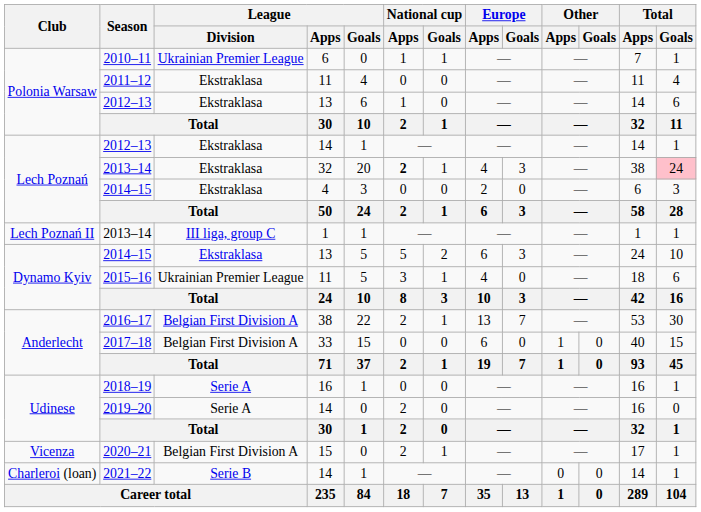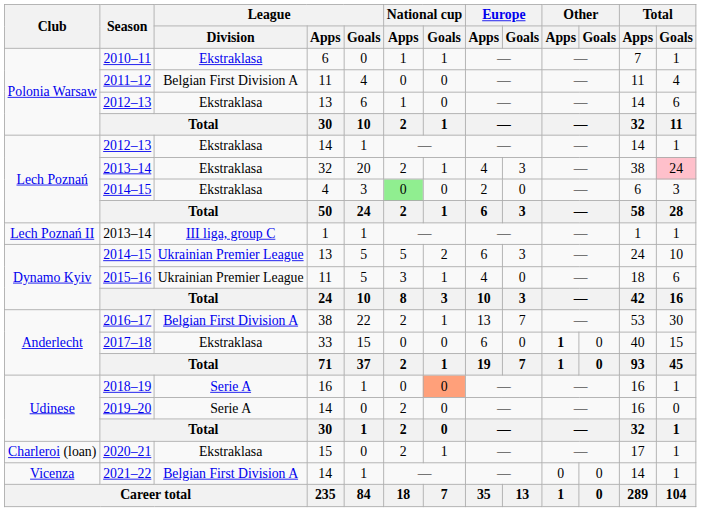2010–11 | League / Division: Ukrainian Premier League -> Ekstraklasa
2011–12 | League / Division: Ekstraklasa -> Belgian First Division A
2013–14 / 32 | National cup / Apps: bold -> normal
2014–15 / 4 | National cup / Apps: no background -> lightgreen background
2014–15 / 13 | League / Division: Ekstraklasa -> Ukrainian Premier League
2017–18 | League / Division: Belgian First Division A -> Ekstraklasa
2017–18 | Other / Apps: normal -> bold
2018–19 | National cup / Goals: no background -> lightsalmon background
2020–21 | Club: Vicenza -> Charleroi (loan)
2020–21 | League / Division: Belgian First Division A -> Ekstraklasa
2021–22 | Club: Charleroi (loan) -> Vicenza
2021–22 | League / Division: Serie B -> Belgian First Division A
